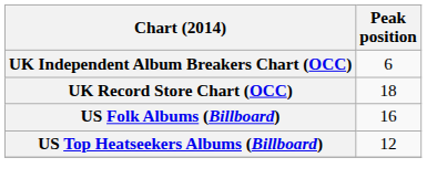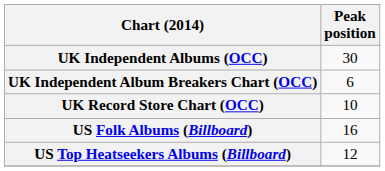+ row: UK Independent Albums (OCC) | 30
UK Record Store Chart (OCC) | Peak position: 18 -> 10
